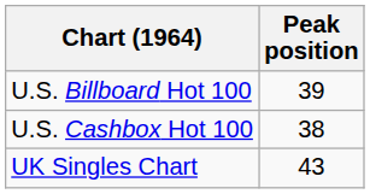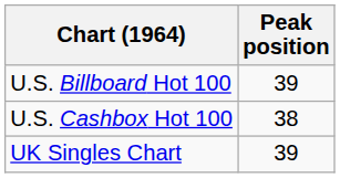UK Singles Chart | Peak position: 43 -> 39
